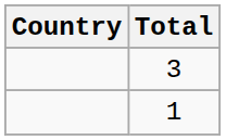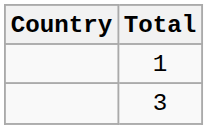rows swapped: 3 <-> 1
